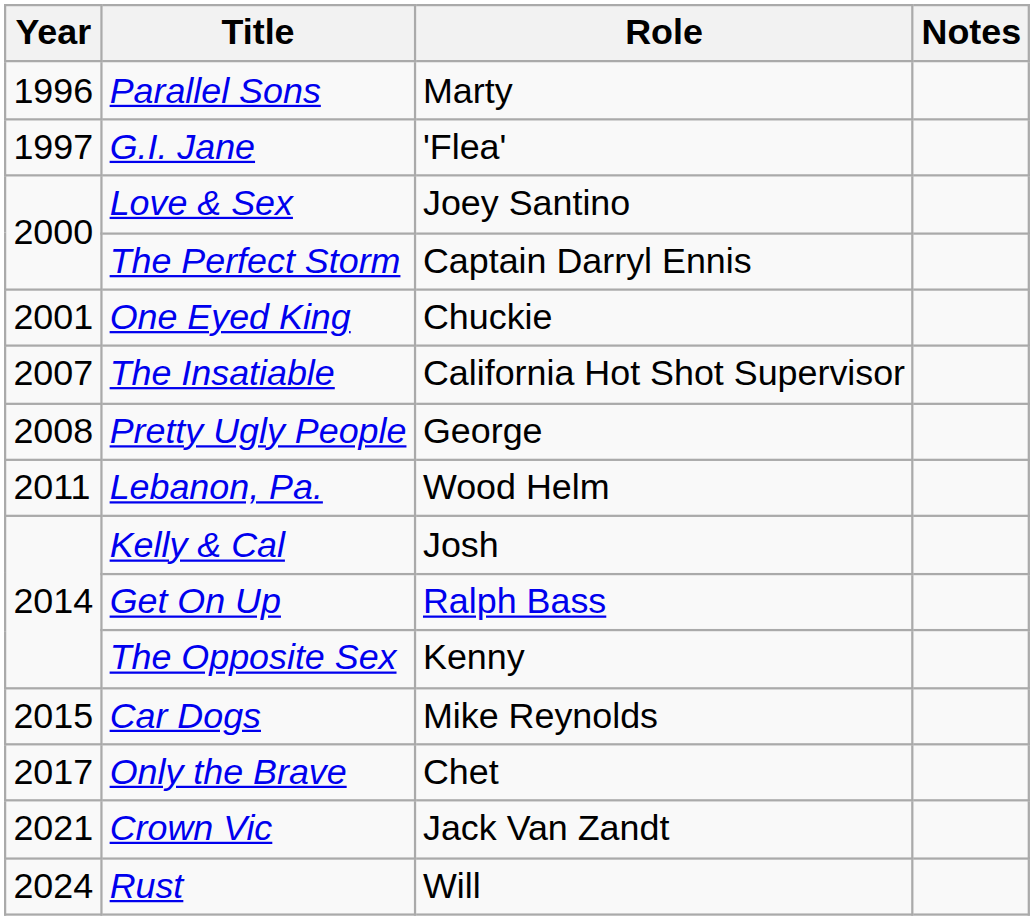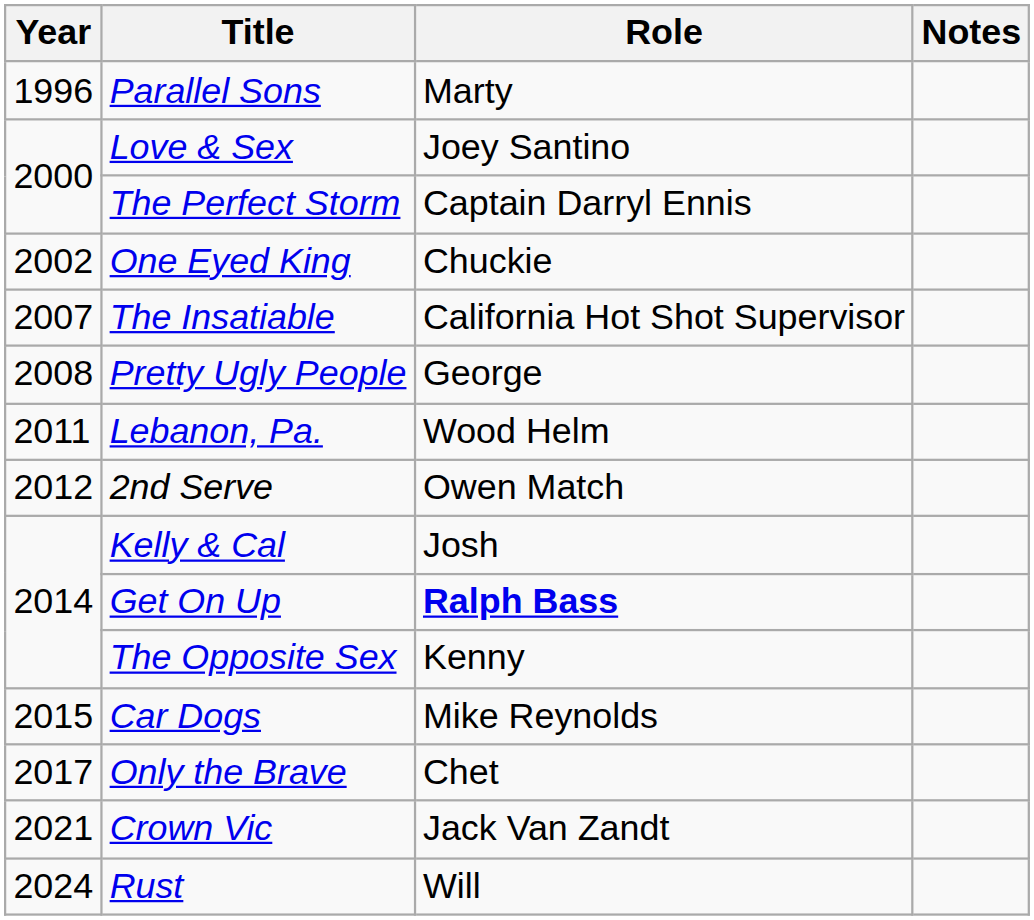- row: 1997 | G.I. Jane | 'Flea'
One Eyed King | Year: 2001 -> 2002
+ row: 2012 | 2nd Serve | Owen Match
Get On Up | Role: normal -> bold
